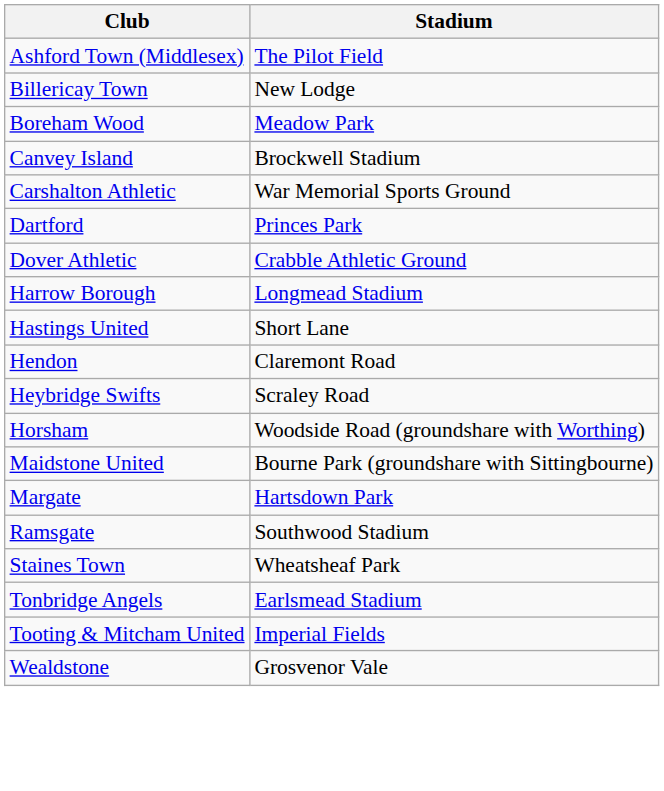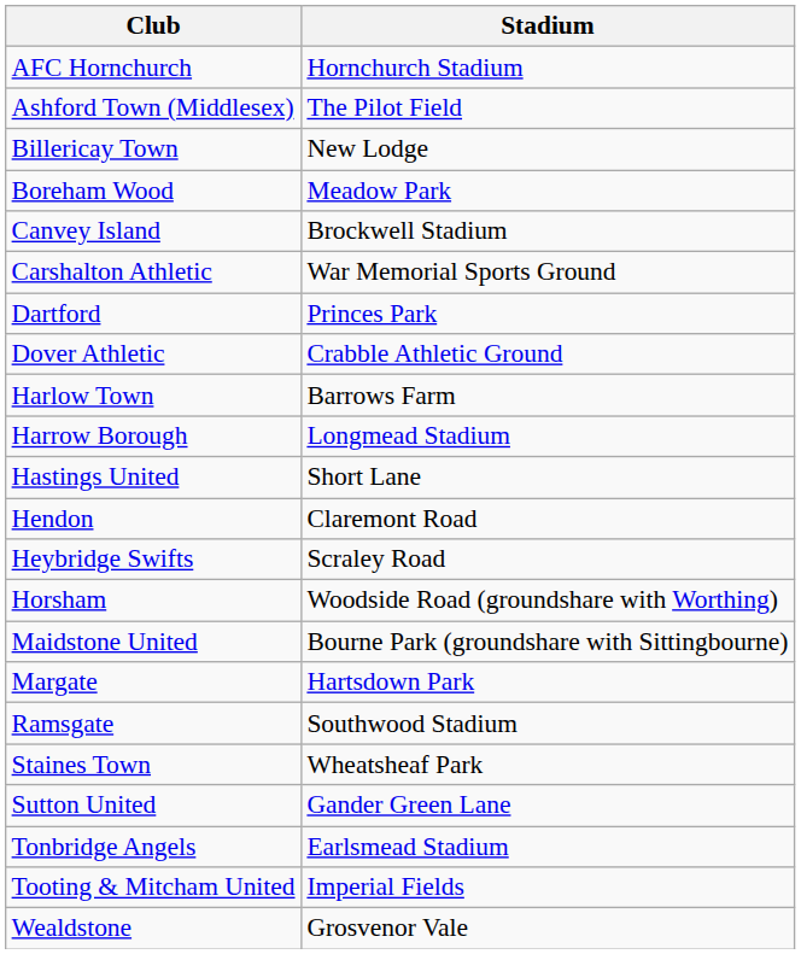+ row: AFC Hornchurch | Hornchurch Stadium
+ row: Harlow Town | Barrows Farm
+ row: Sutton United | Gander Green Lane
